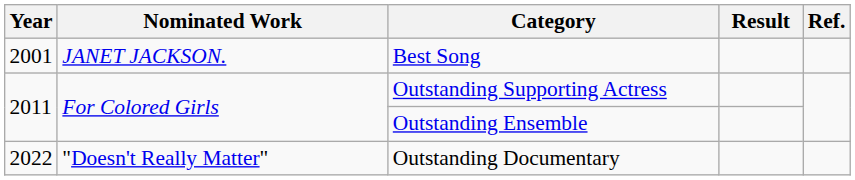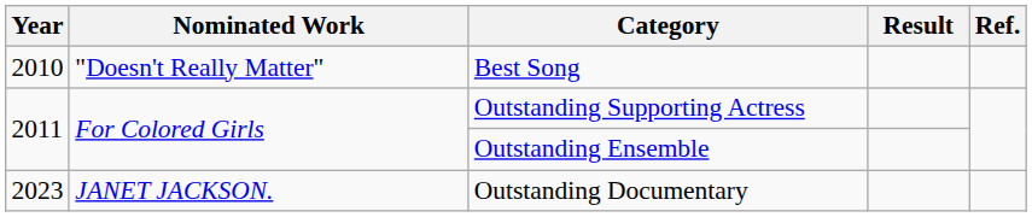Best Song | Year: 2001 -> 2010
Best Song | Nominated Work: JANET JACKSON. -> "Doesn't Really Matter"
Outstanding Documentary | Year: 2022 -> 2023
Outstanding Documentary | Nominated Work: "Doesn't Really Matter" -> JANET JACKSON.
